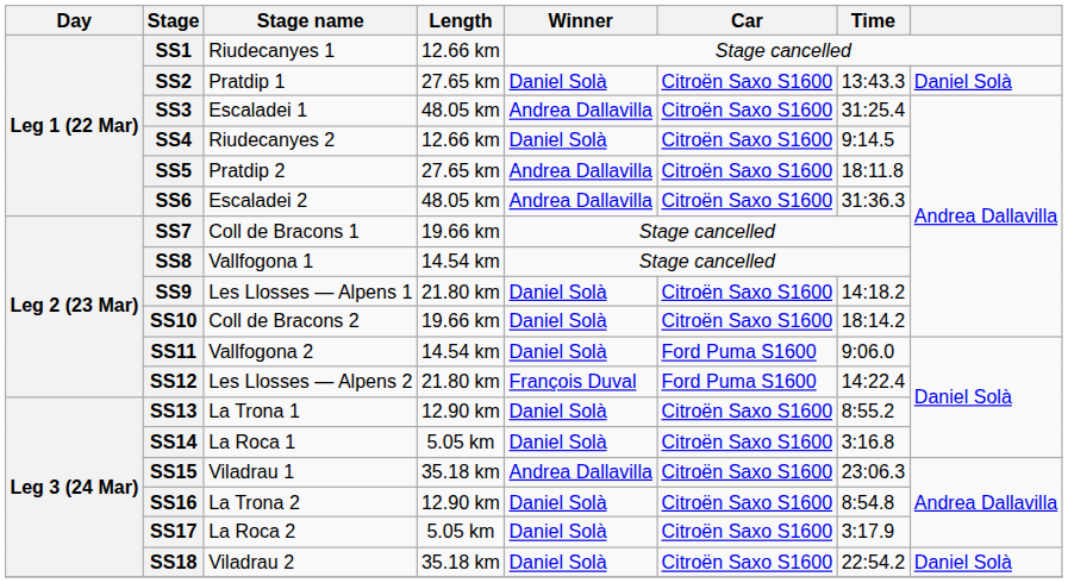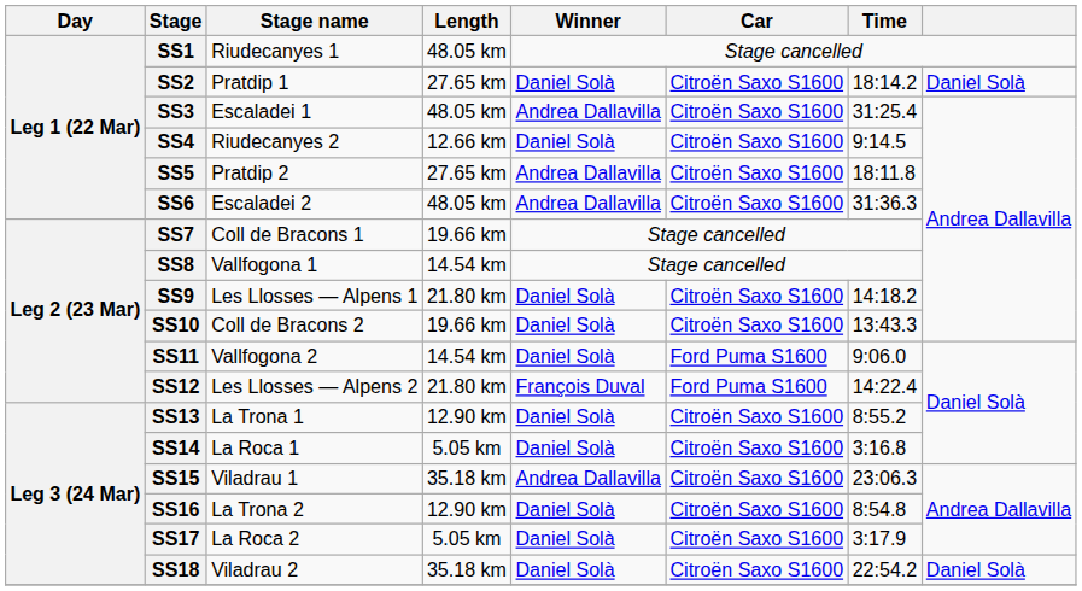SS1 | Length: 12.66 km -> 48.05 km
SS2 | Time: 13:43.3 -> 18:14.2
SS10 | Time: 18:14.2 -> 13:43.3
